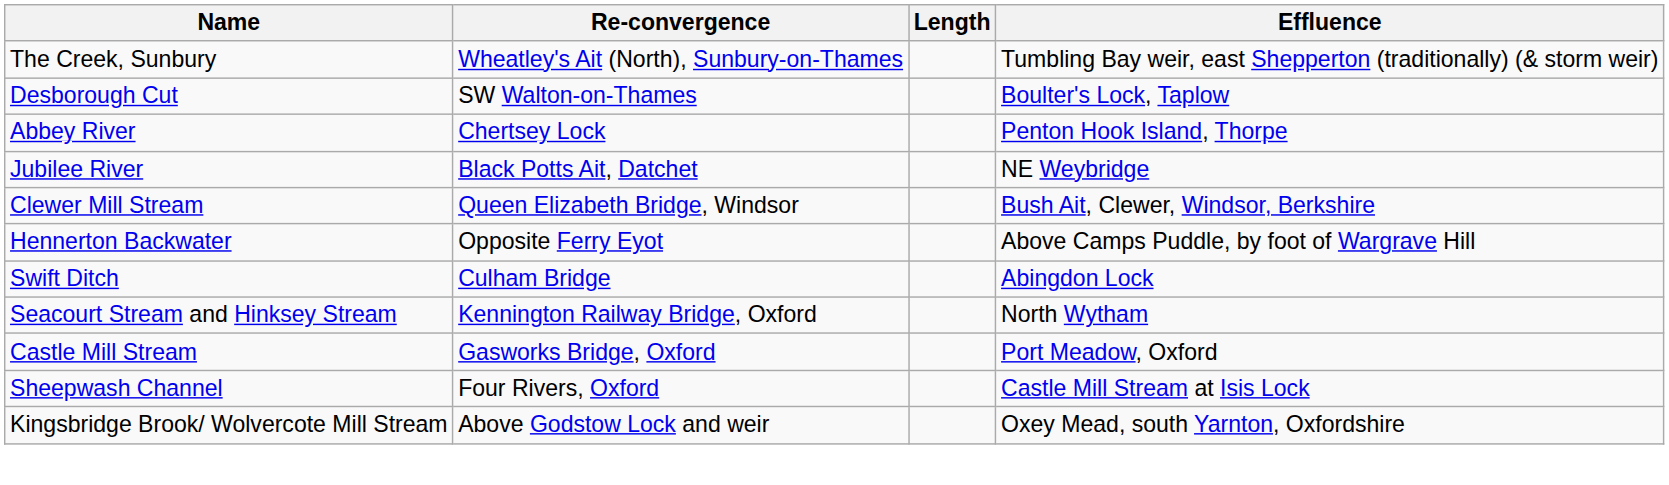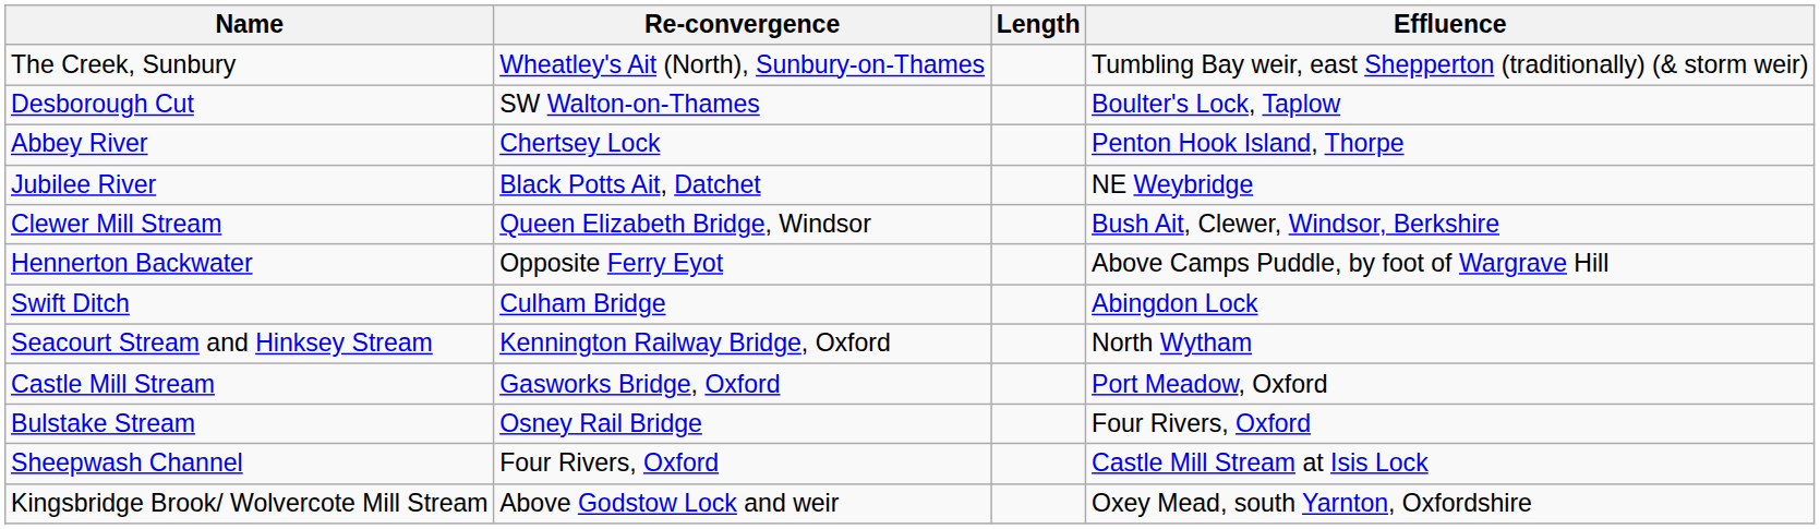+ row: Bulstake Stream | Osney Rail Bridge | Four Rivers, Oxford
